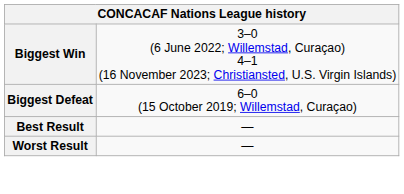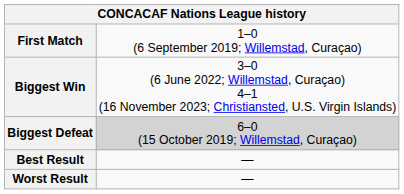+ row: First Match | 1–0 (6 September 2019; Willemstad, Curaçao)
Biggest Defeat | column 2: no background -> lightgrey background
